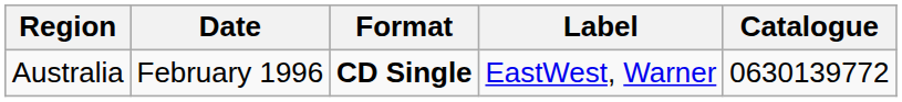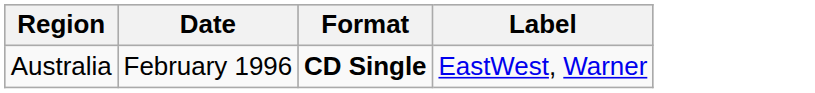- column: Catalogue | 0630139772
